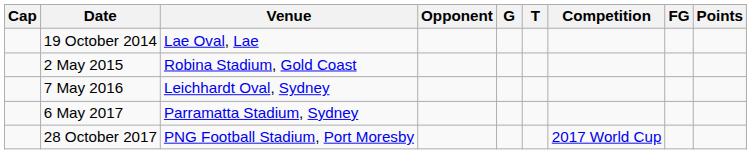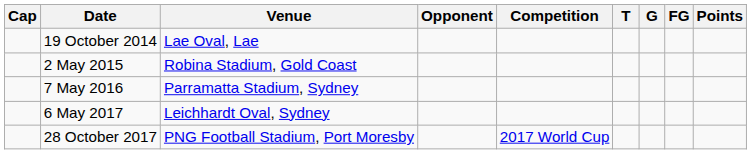columns swapped: Competition <-> G
7 May 2016 | Venue: Leichhardt Oval, Sydney -> Parramatta Stadium, Sydney
6 May 2017 | Venue: Parramatta Stadium, Sydney -> Leichhardt Oval, Sydney
